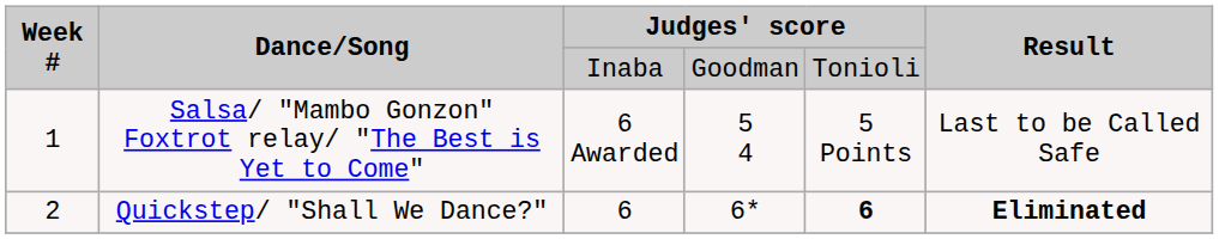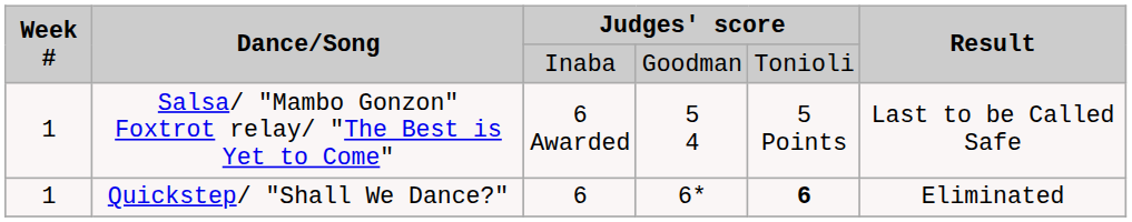Quickstep/ "Shall We Dance?" | Week #: 2 -> 1
Quickstep/ "Shall We Dance?" | Result: bold -> normal
